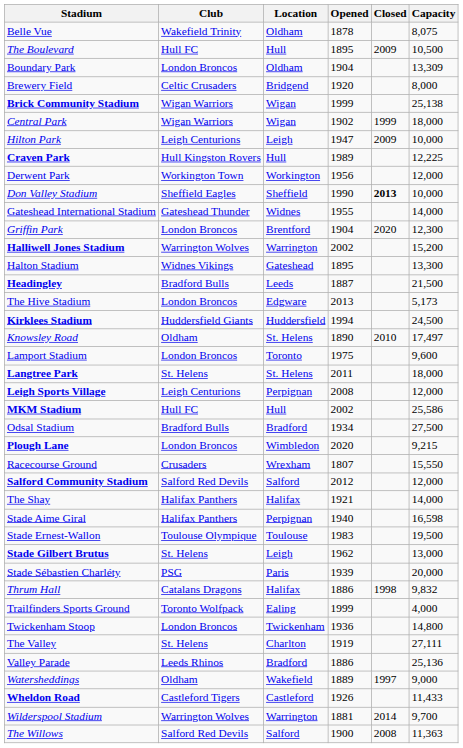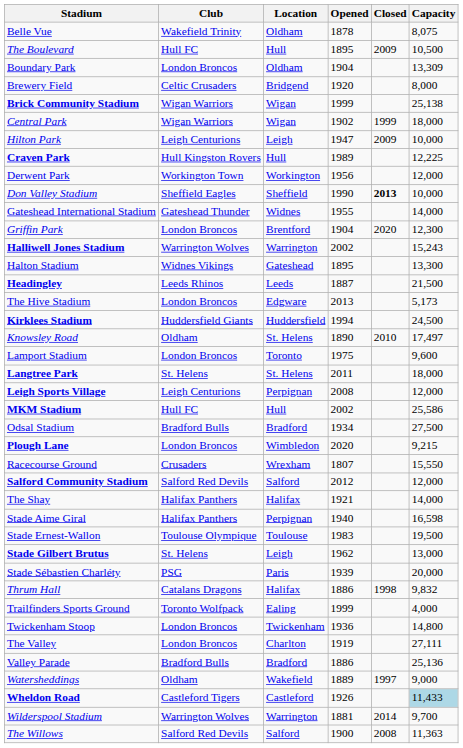Halliwell Jones Stadium | Capacity: 15,200 -> 15,243
Headingley | Club: Bradford Bulls -> Leeds Rhinos
The Valley | Club: St. Helens -> London Broncos
Valley Parade | Club: Leeds Rhinos -> Bradford Bulls
Wheldon Road | Capacity: no background -> lightblue background
